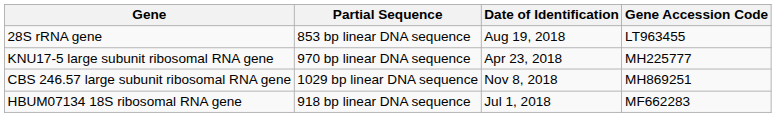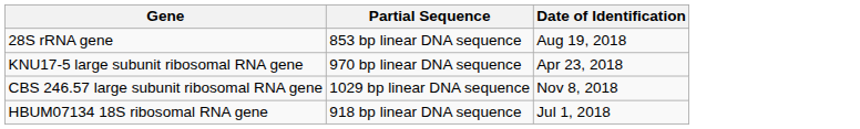- column: Gene Accession Code | LT963455 | MH225777 | MH869251 | MF662283
